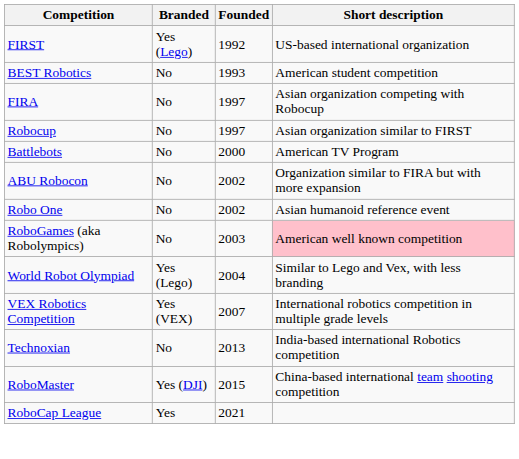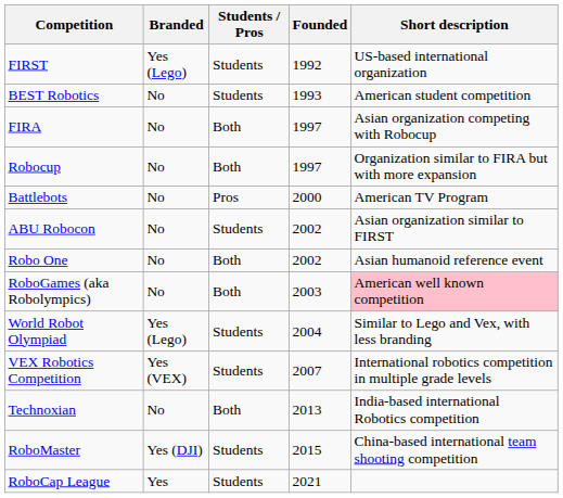+ column: Students / Pros | Students | Students | Both | Both | Pros | Students | Both | Both | Students | Students | Both | Students | Students
Robocup | Short description: Asian organization similar to FIRST -> Organization similar to FIRA but with more expansion
ABU Robocon | Short description: Organization similar to FIRA but with more expansion -> Asian organization similar to FIRST
